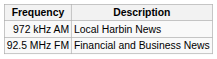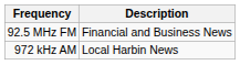rows swapped: 972 kHz AM <-> 92.5 MHz FM
